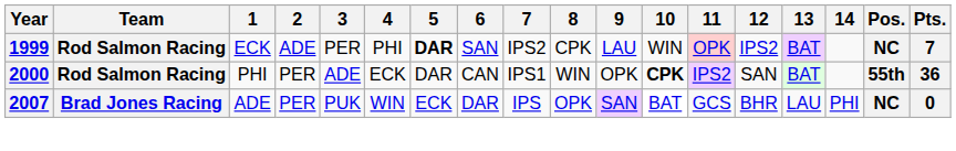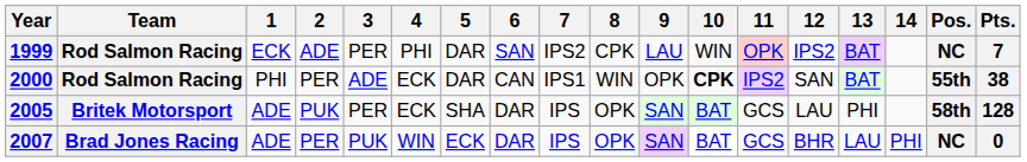1999 | 5: bold -> normal
2000 | Pts.: 36 -> 38
+ row: 2005 | Britek Motorsport | ADE | PUK | PER | ECK | SHA | DAR | IPS | OPK | SAN | BAT | GCS | LAU | PHI | 58th | 128
